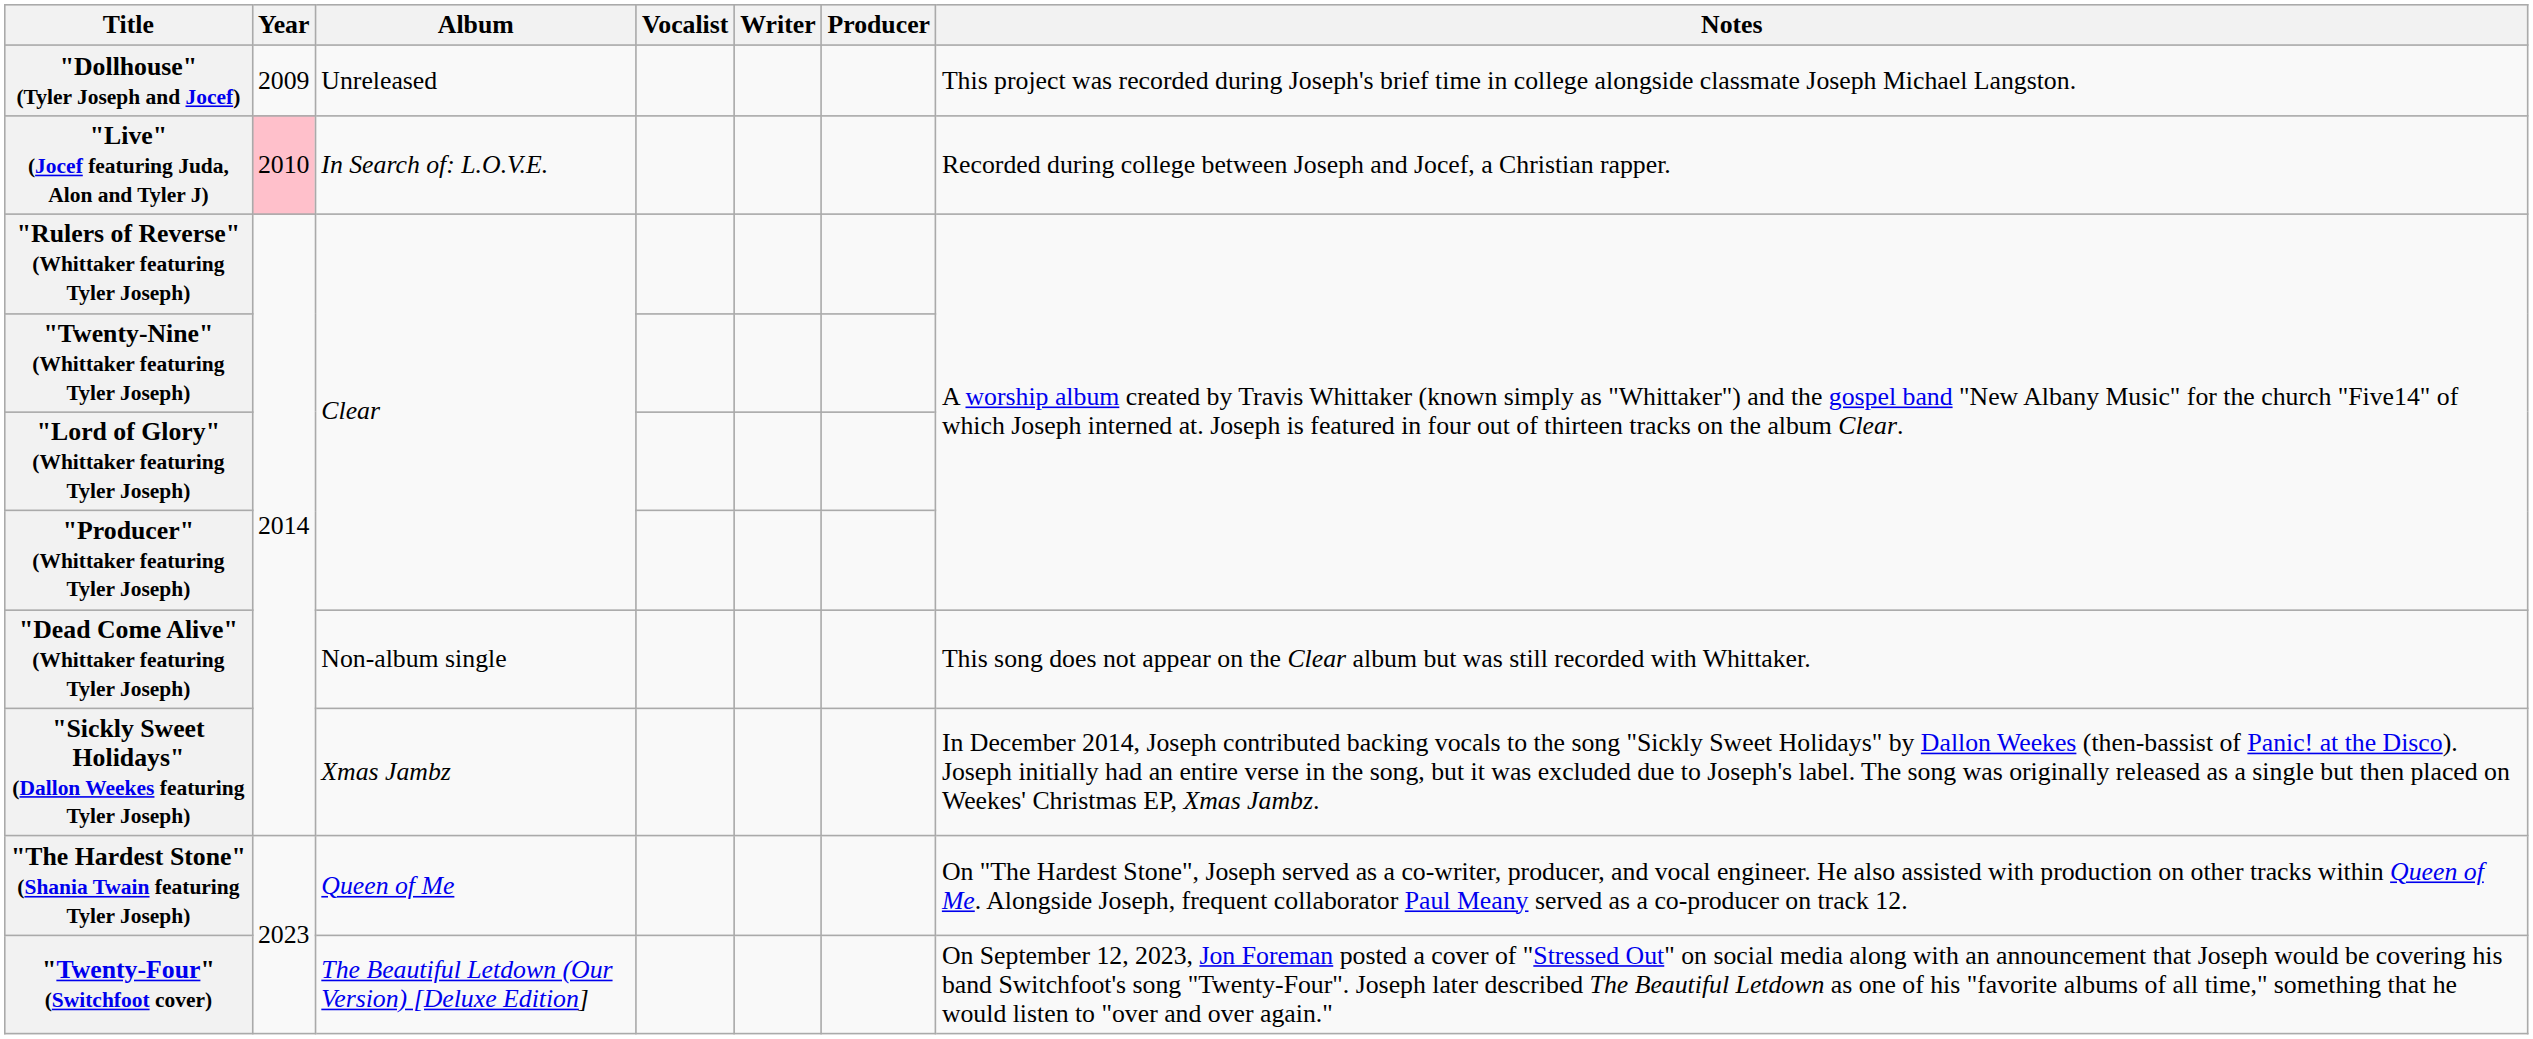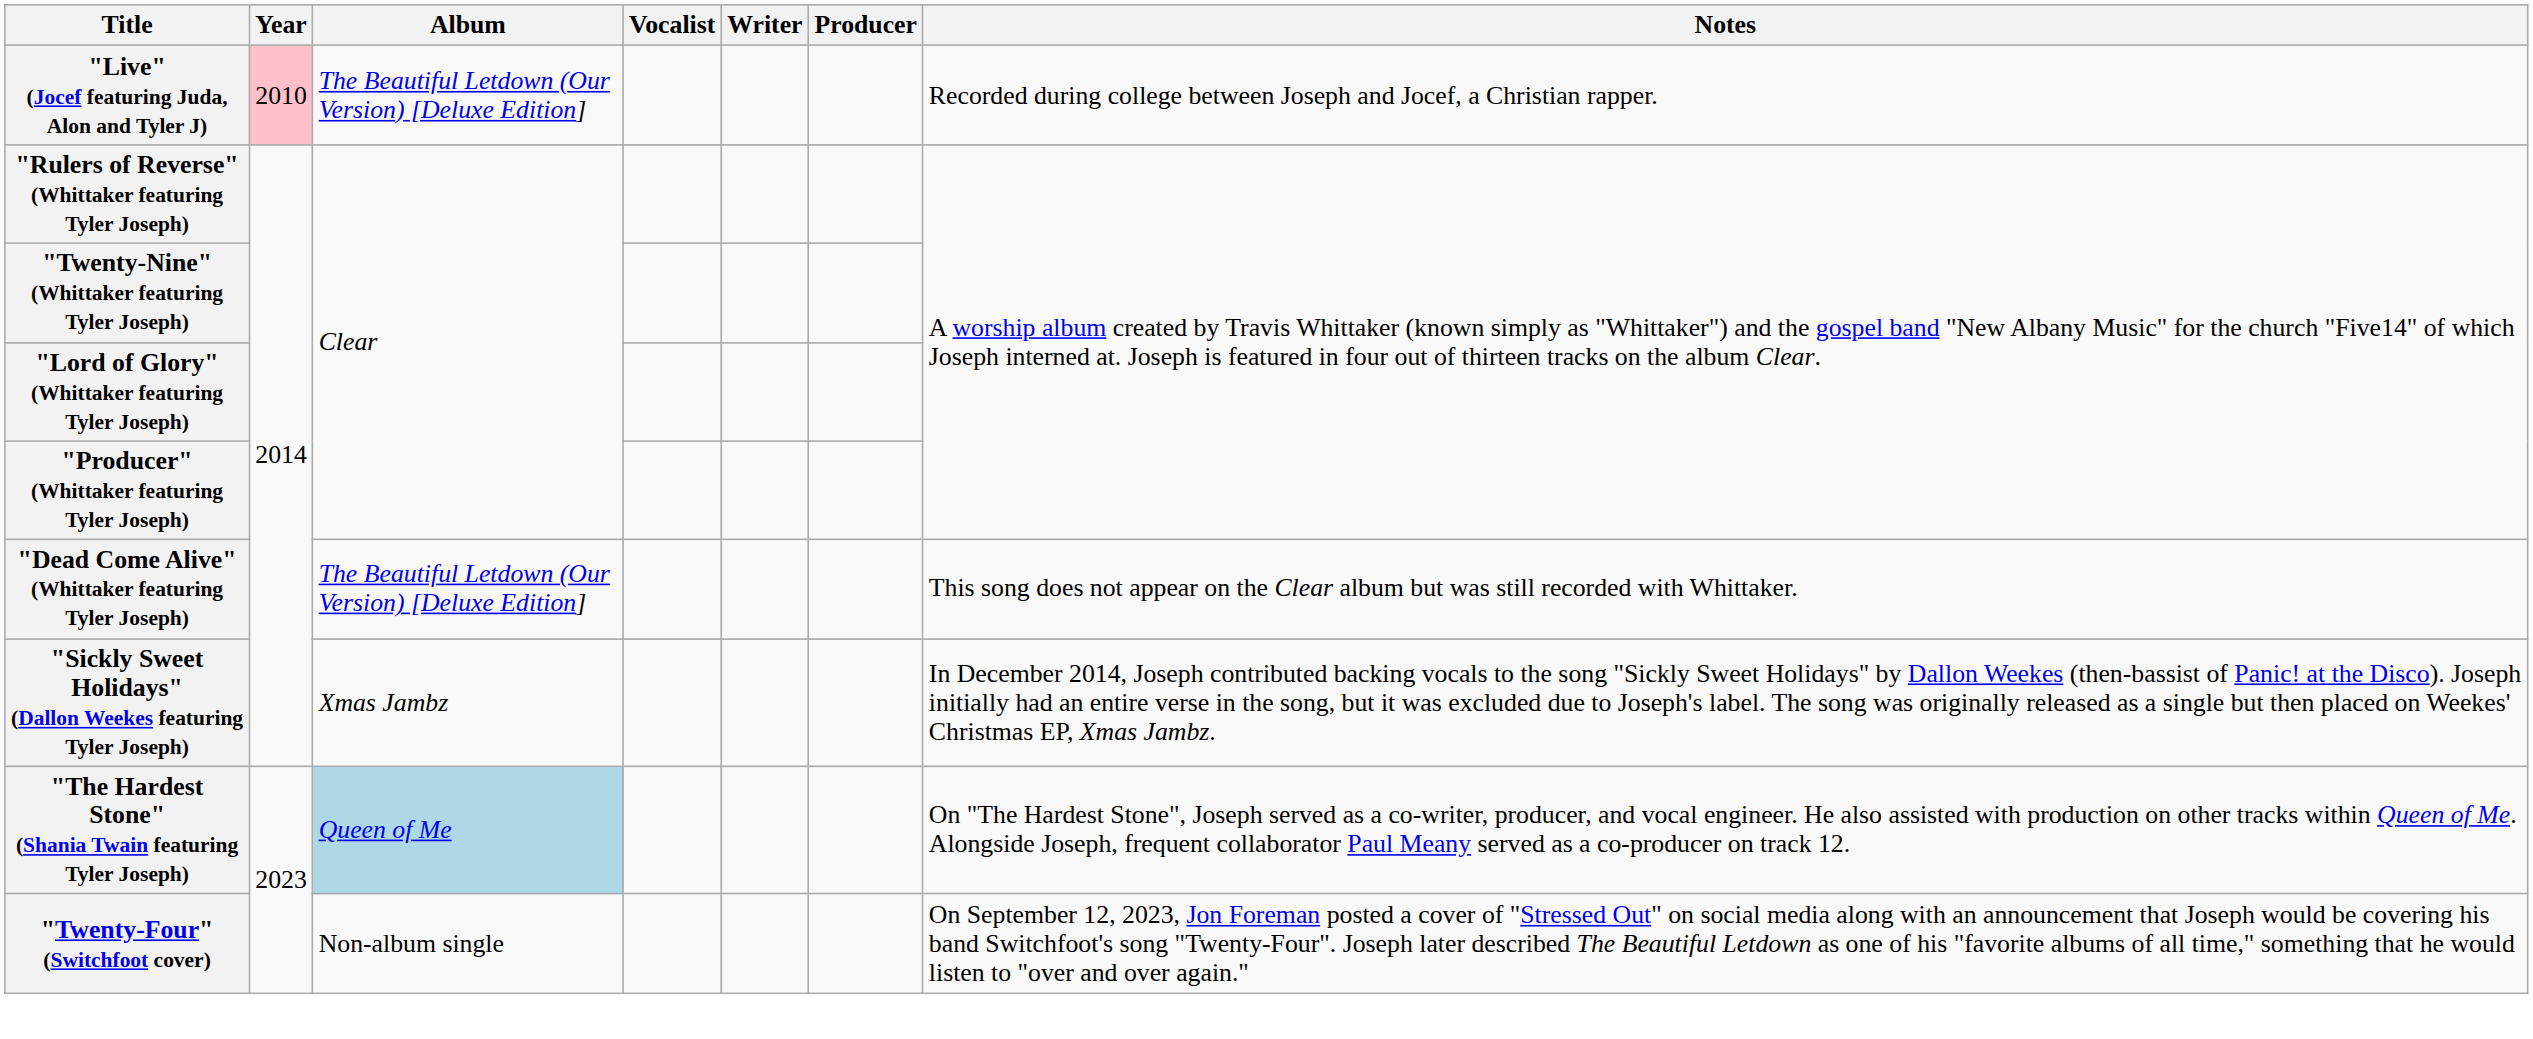- row: "Dollhouse" (Tyler Joseph and Jocef) | 2009 | Unreleased | This project was recorded during Joseph's brief time in college alongside classmate Joseph Michael Langston.
"Live" (Jocef featuring Juda, Alon and Tyler J) | Album: In Search of: L.O.V.E. -> The Beautiful Letdown (Our Version) [Deluxe Edition]
"Dead Come Alive" (Whittaker featuring Tyler Joseph) | Album: Non-album single -> The Beautiful Letdown (Our Version) [Deluxe Edition]
"The Hardest Stone" (Shania Twain featuring Tyler Joseph) | Album: no background -> lightblue background
"Twenty-Four" (Switchfoot cover) | Album: The Beautiful Letdown (Our Version) [Deluxe Edition] -> Non-album single
